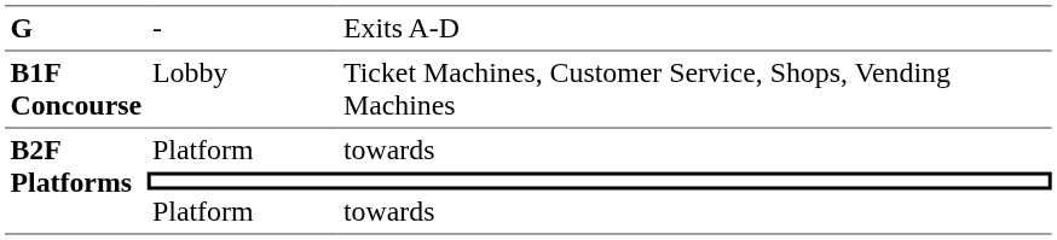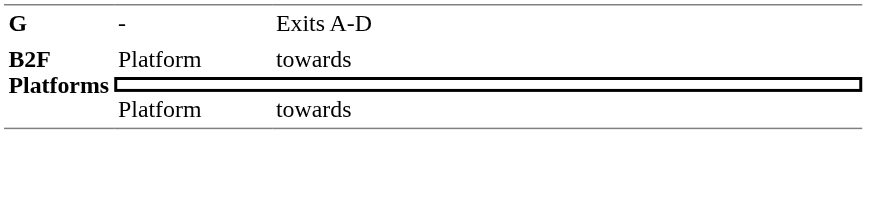- row: B1F Concourse | Lobby | Ticket Machines, Customer Service, Shops, Vending Machines
